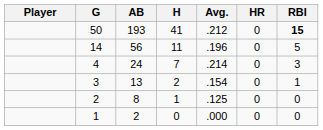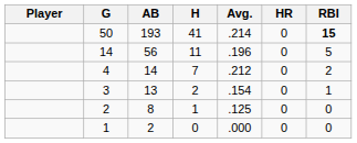50 | Avg.: .212 -> .214
4 | AB: 24 -> 14
4 | Avg.: .214 -> .212
4 | RBI: 3 -> 2
